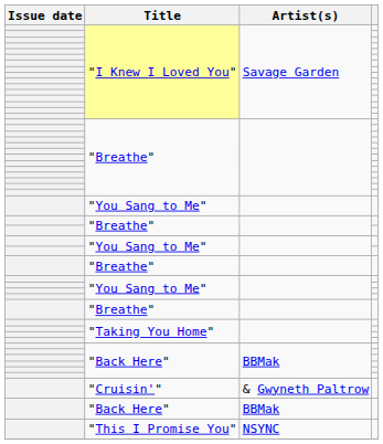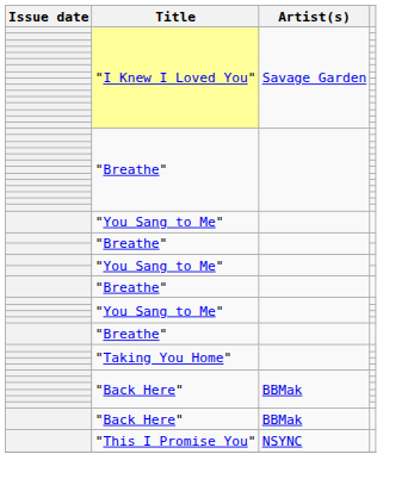- row: "Cruisin'" | & Gwyneth Paltrow
